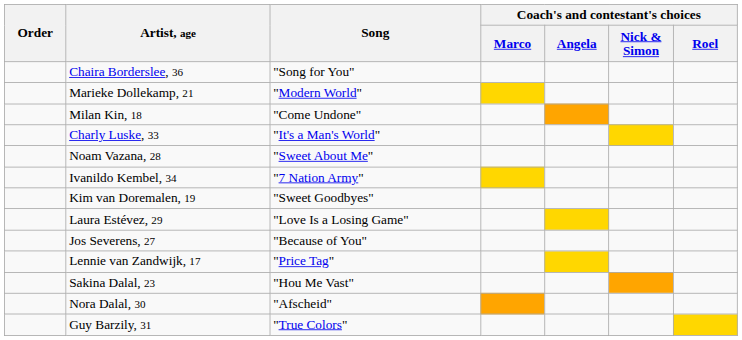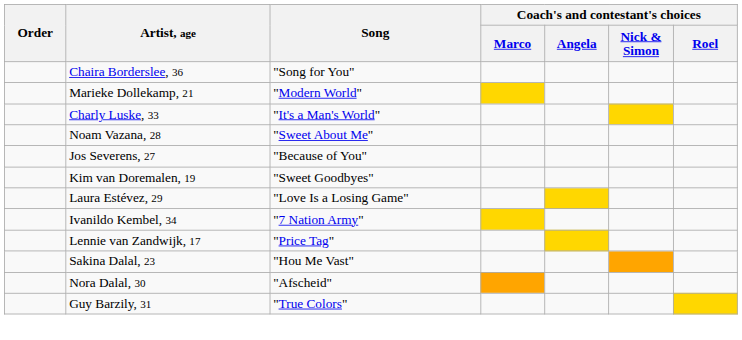- row: Milan Kin, 18 | "Come Undone"
rows swapped: Ivanildo Kembel, 34 <-> Jos Severens, 27
